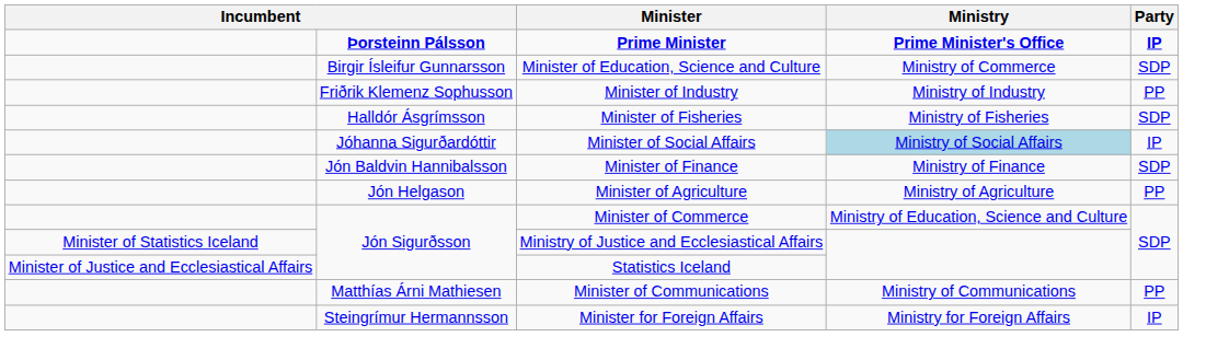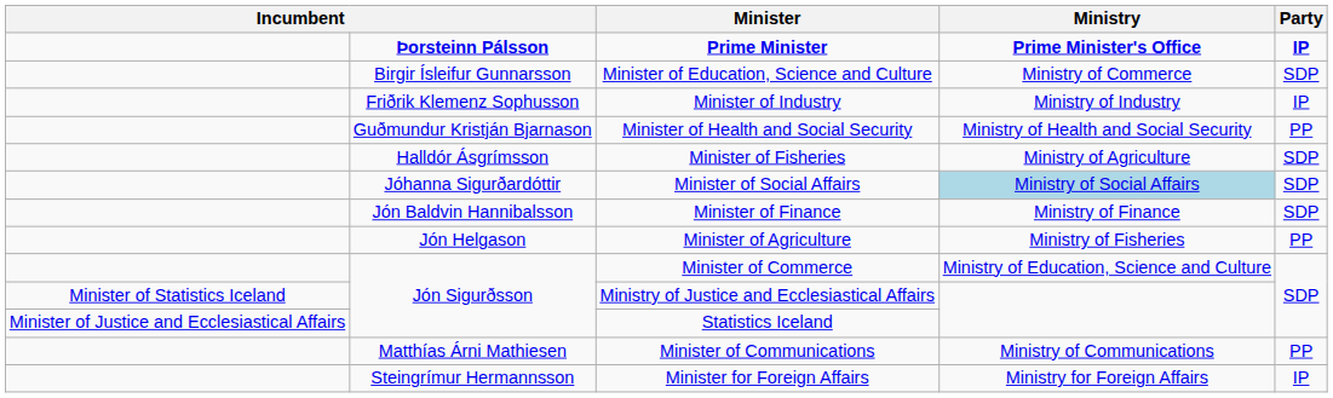Minister of Industry | Party: PP -> IP
+ row: Guðmundur Kristján Bjarnason | Minister of Health and Social Security | Ministry of Health and Social Security | PP
Minister of Fisheries | Ministry: Ministry of Fisheries -> Ministry of Agriculture
Minister of Social Affairs | Party: IP -> SDP
Minister of Agriculture | Ministry: Ministry of Agriculture -> Ministry of Fisheries
